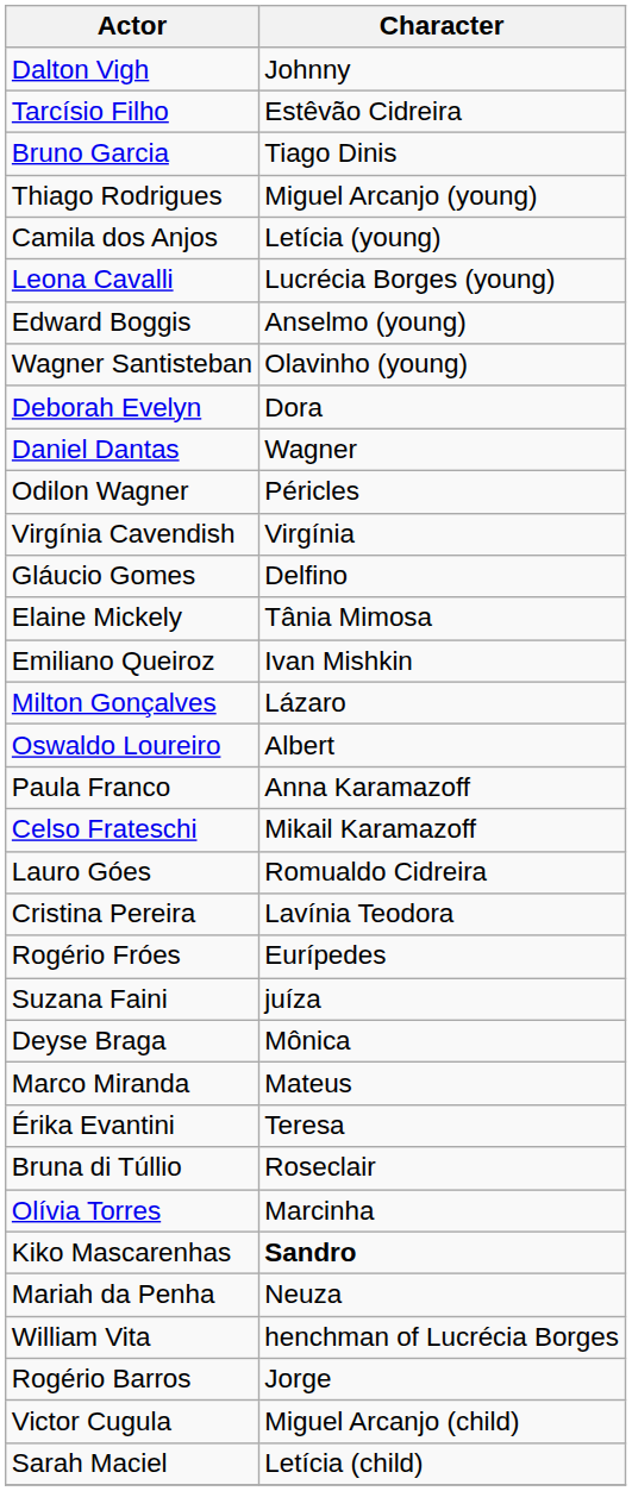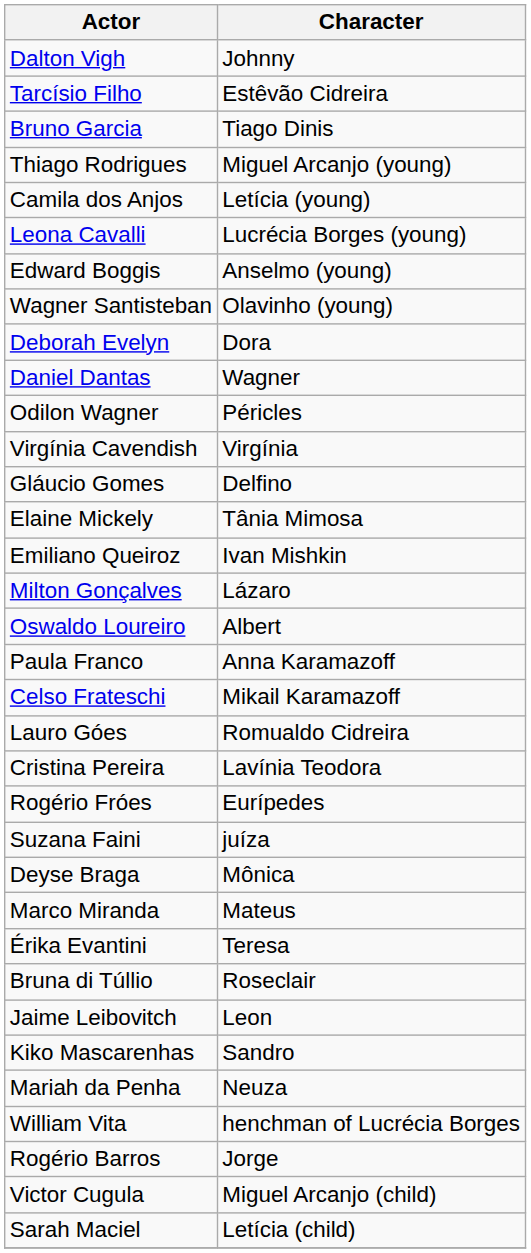- row: Olívia Torres | Marcinha
+ row: Jaime Leibovitch | Leon
Kiko Mascarenhas | Character: bold -> normal
